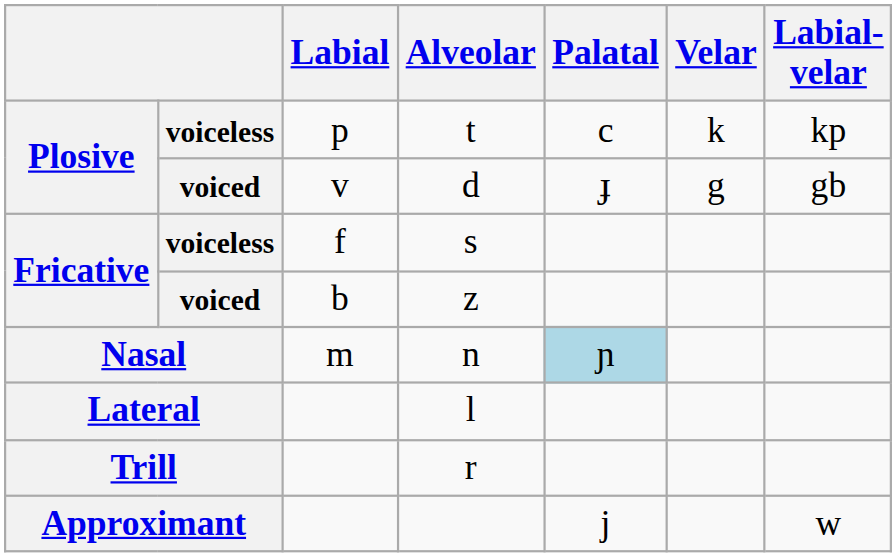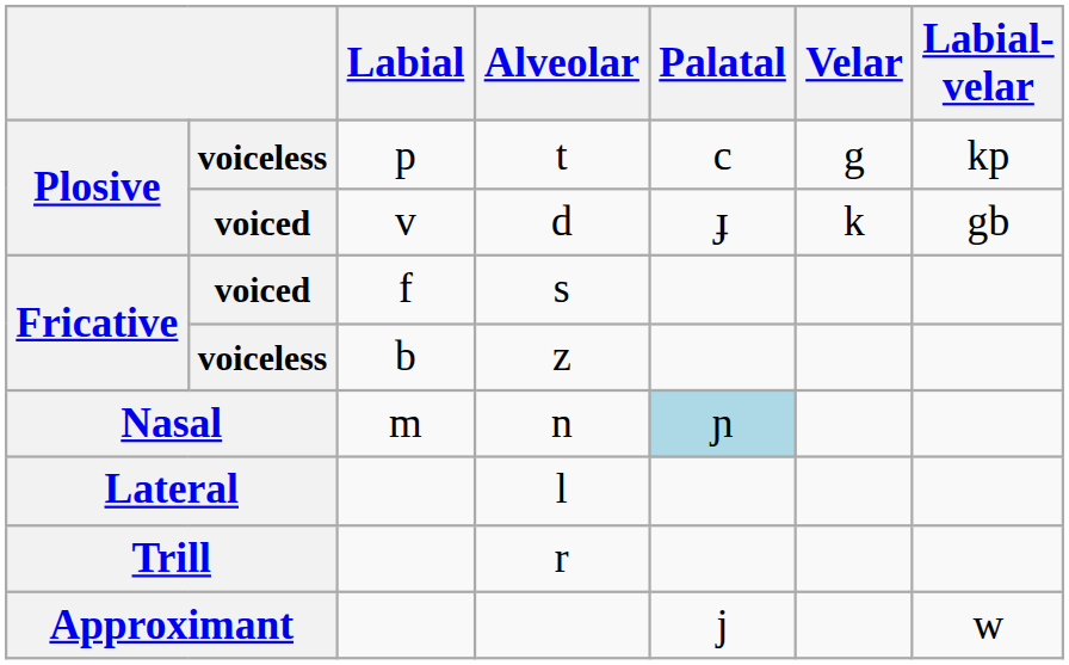t | Velar: k -> g
d | Velar: g -> k
s | column 2: voiceless -> voiced
z | column 2: voiced -> voiceless
